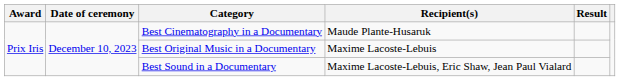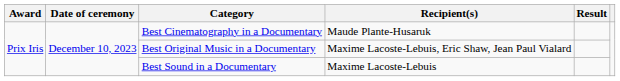Best Original Music in a Documentary | Recipient(s): Maxime Lacoste-Lebuis -> Maxime Lacoste-Lebuis, Eric Shaw, Jean Paul Vialard
Best Sound in a Documentary | Recipient(s): Maxime Lacoste-Lebuis, Eric Shaw, Jean Paul Vialard -> Maxime Lacoste-Lebuis
